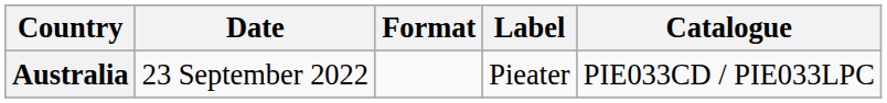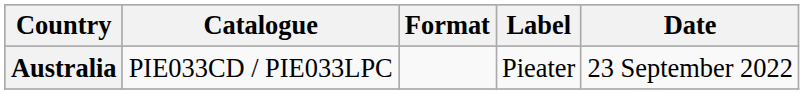columns swapped: Date <-> Catalogue
